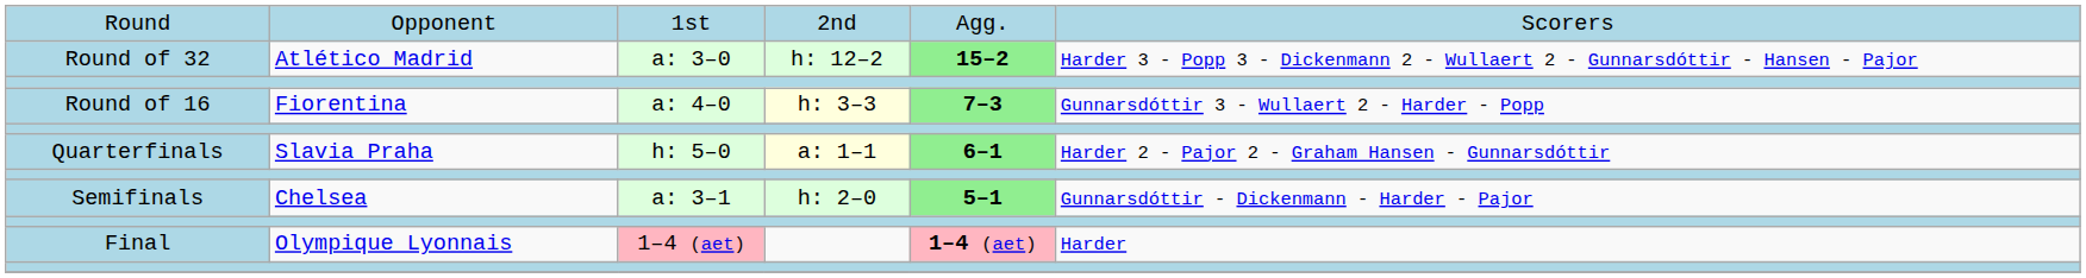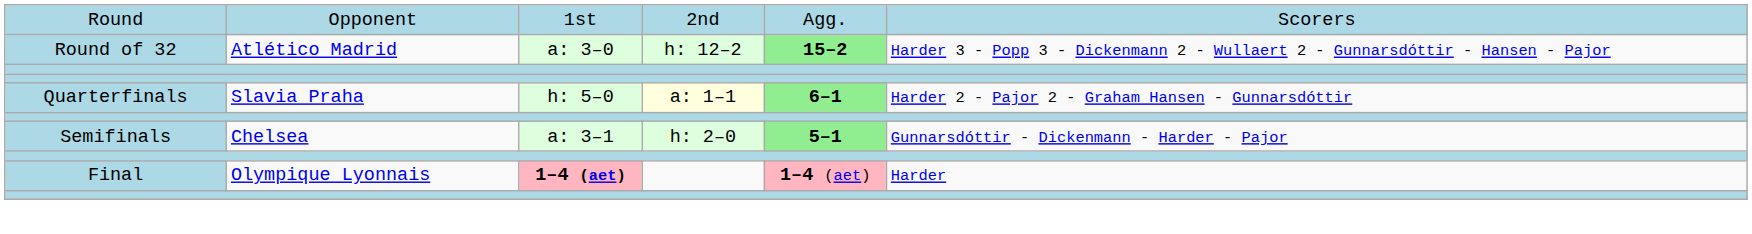- row: Round of 16 | Fiorentina | a: 4–0 | h: 3–3 | 7–3 | Gunnarsdóttir 3 - Wullaert 2 - Harder - Popp
Final | column 3: normal -> bold
